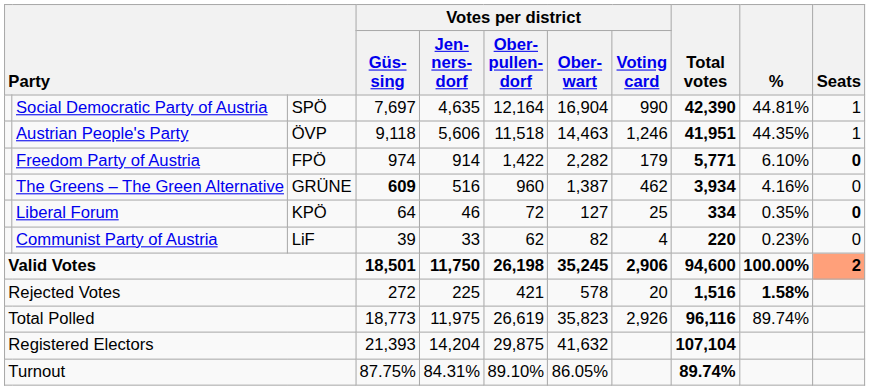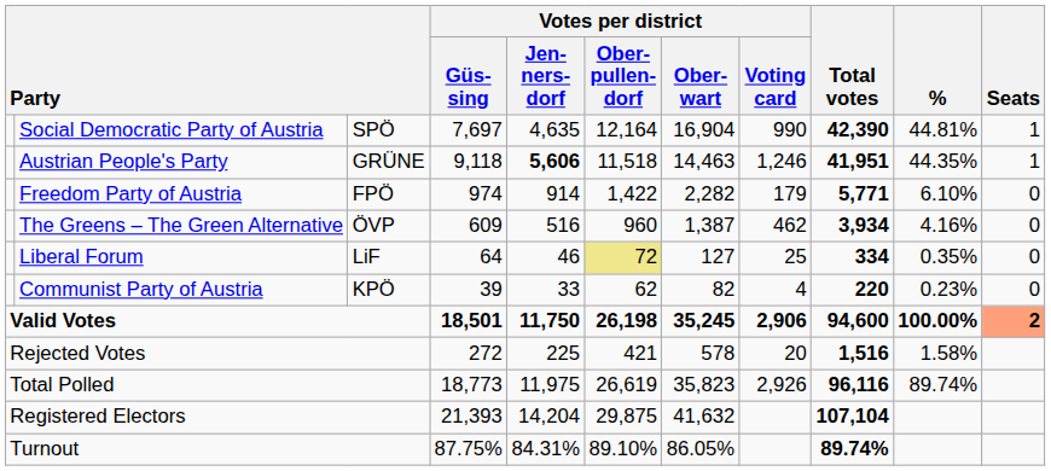Austrian People's Party | column 3: ÖVP -> GRÜNE
Austrian People's Party | Votes per district / Jen- ners- dorf: normal -> bold
Freedom Party of Austria | Seats: bold -> normal
The Greens – The Green Alternative | column 3: GRÜNE -> ÖVP
The Greens – The Green Alternative | Votes per district / Güs- sing: bold -> normal
Liberal Forum | column 3: KPÖ -> LiF
Liberal Forum | Votes per district / Ober- pullen- dorf: no background -> khaki background
Liberal Forum | Seats: bold -> normal
Communist Party of Austria | column 3: LiF -> KPÖ
Rejected Votes | %: bold -> normal
